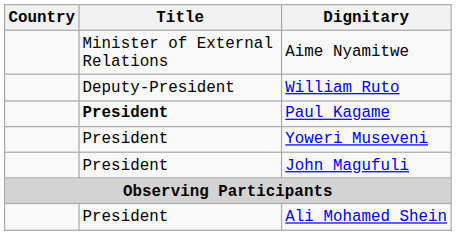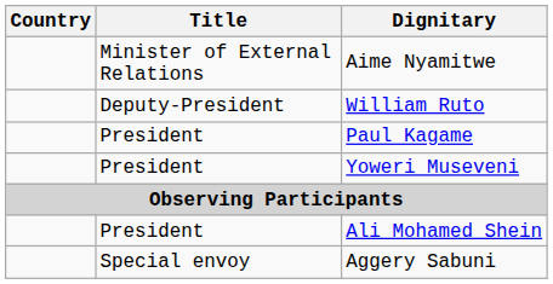Paul Kagame | Title: bold -> normal
- row: President | John Magufuli
+ row: Special envoy | Aggery Sabuni
